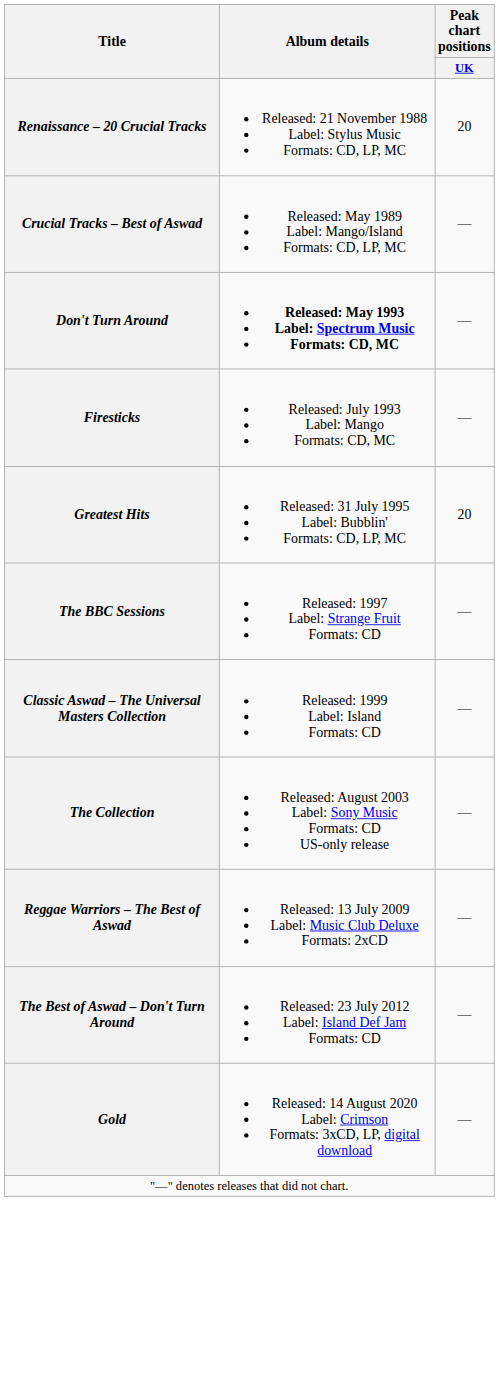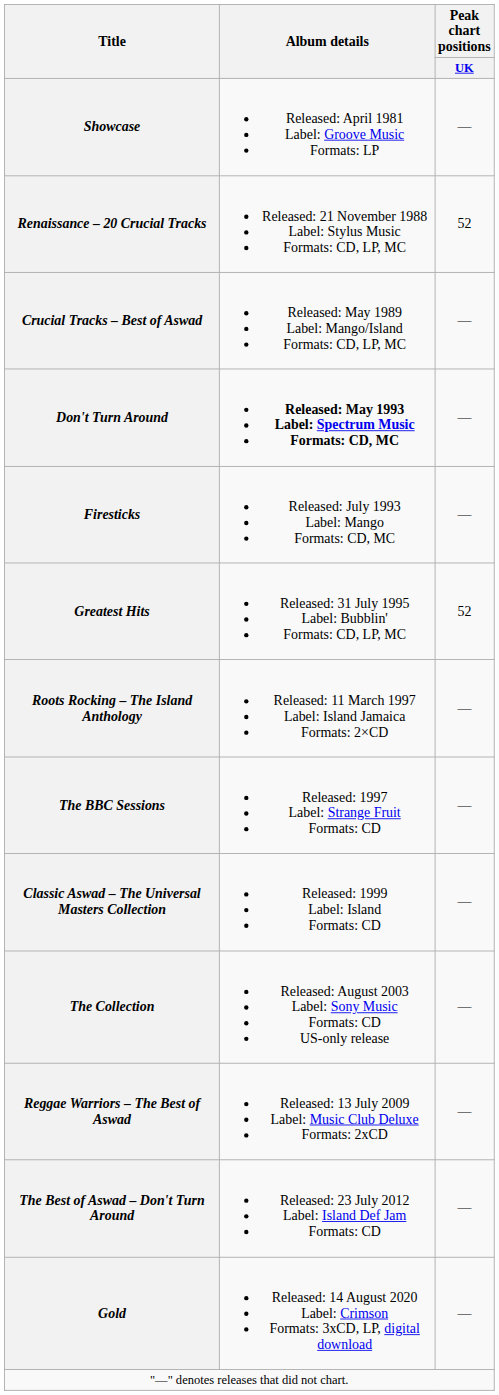+ row: Showcase | Released: April 1981 Label: Groove Music Formats: LP | —
Renaissance – 20 Crucial Tracks | Peak chart positions / UK: 20 -> 52
Greatest Hits | Peak chart positions / UK: 20 -> 52
+ row: Roots Rocking – The Island Anthology | Released: 11 March 1997 Label: Island Jamaica Formats: 2×CD | —
